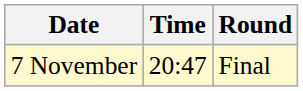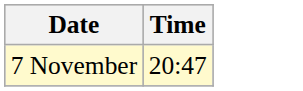- column: Round | Final
